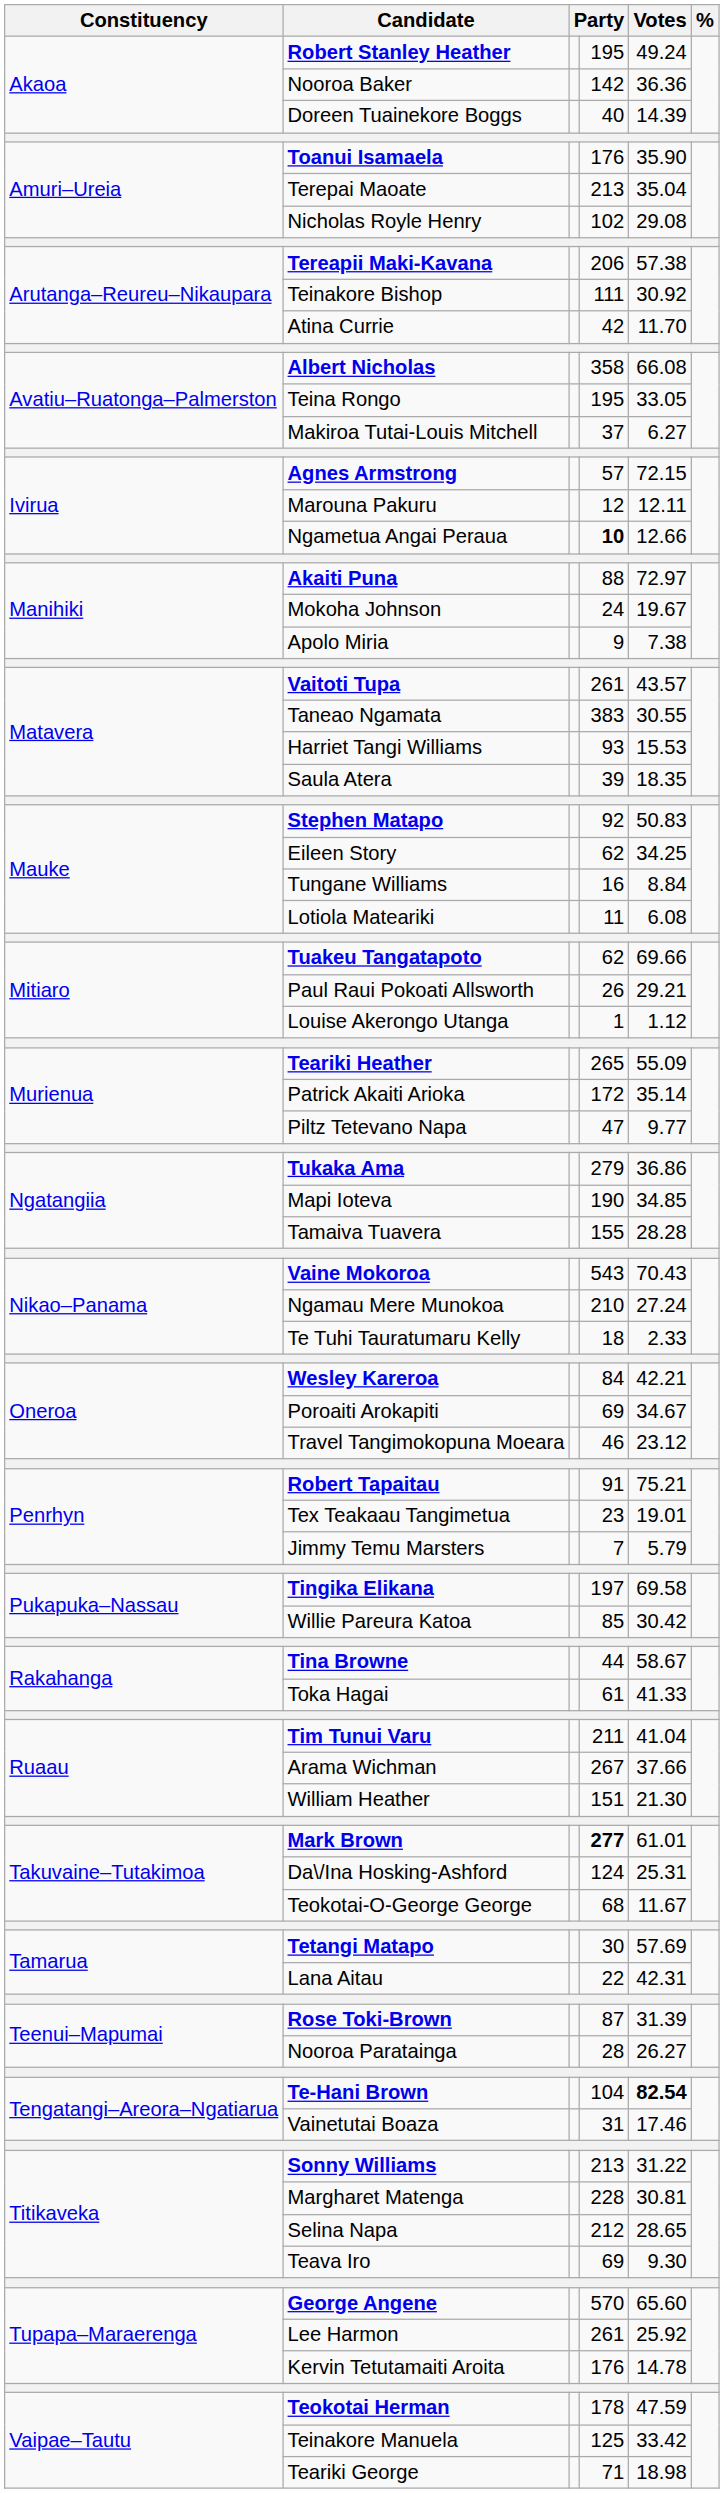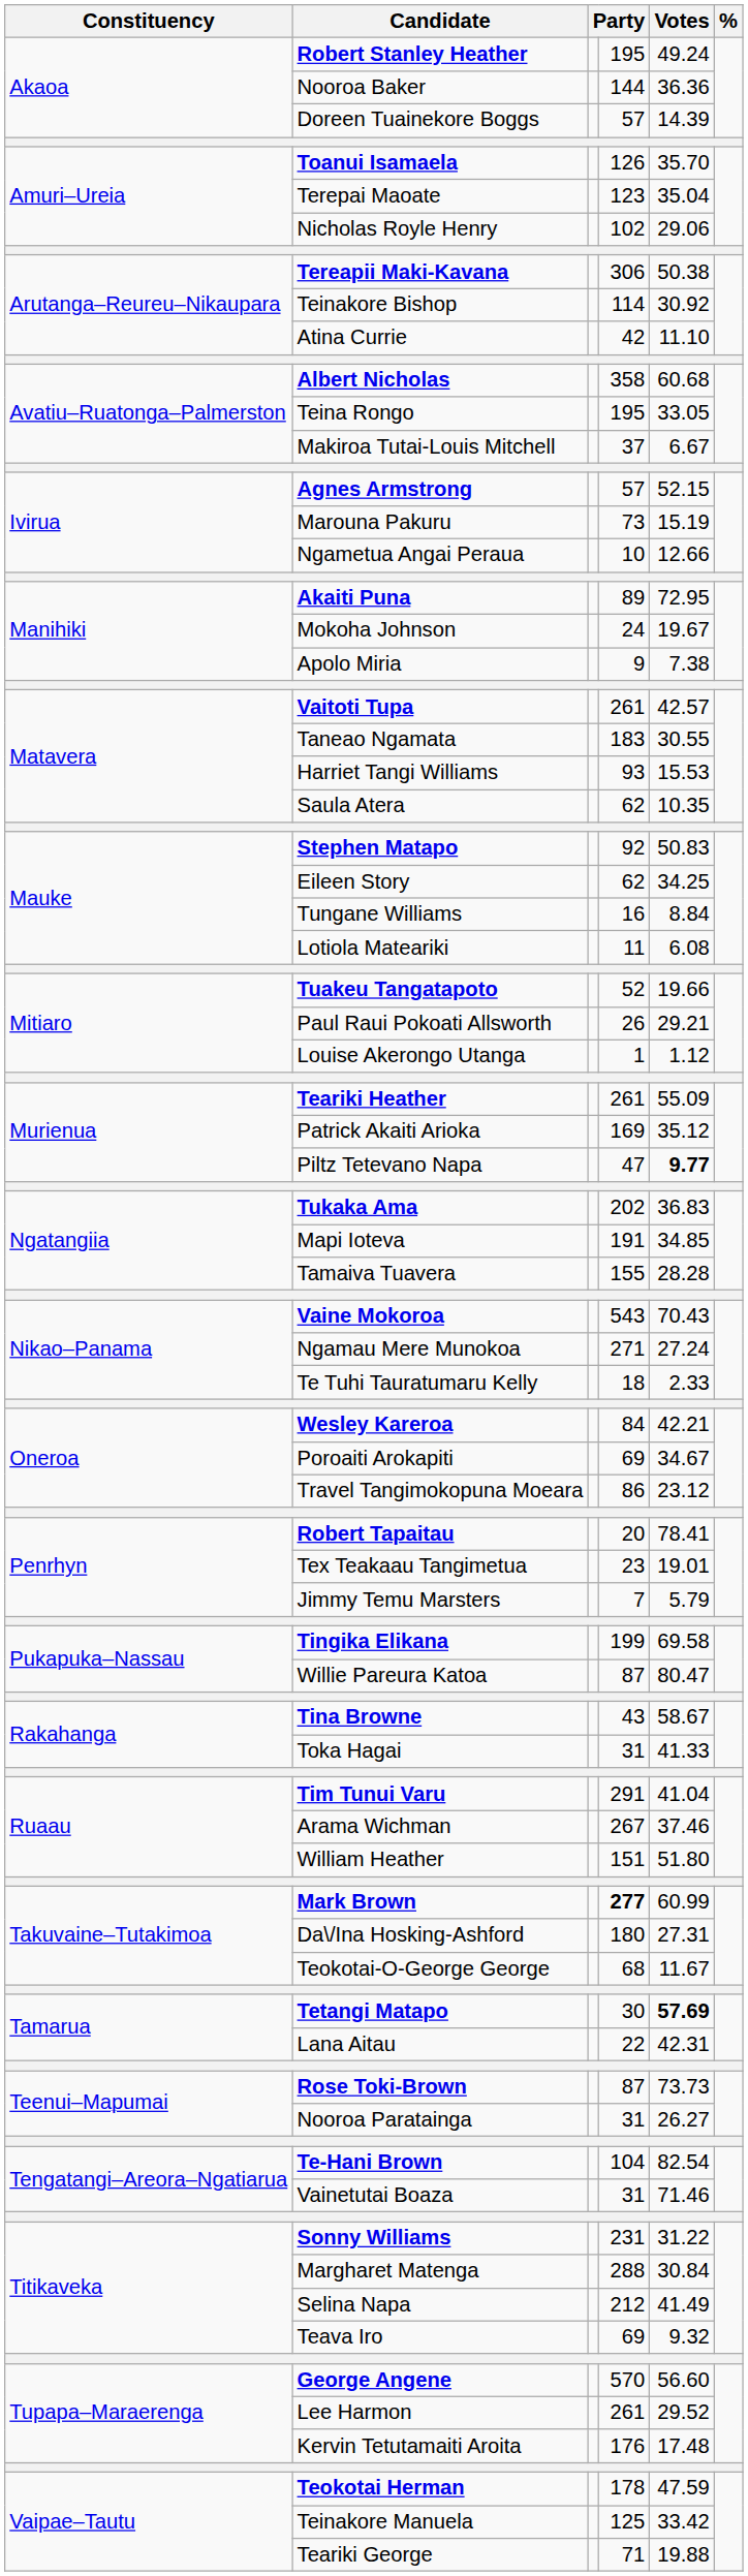Nooroa Baker | column 4: 142 -> 144
Doreen Tuainekore Boggs | column 4: 40 -> 57
Toanui Isamaela | column 4: 176 -> 126
Toanui Isamaela | Votes: 35.90 -> 35.70
Terepai Maoate | column 4: 213 -> 123
Nicholas Royle Henry | Votes: 29.08 -> 29.06
Tereapii Maki-Kavana | column 4: 206 -> 306
Tereapii Maki-Kavana | Votes: 57.38 -> 50.38
Teinakore Bishop | column 4: 111 -> 114
Atina Currie | Votes: 11.70 -> 11.10
Albert Nicholas | Votes: 66.08 -> 60.68
Makiroa Tutai-Louis Mitchell | Votes: 6.27 -> 6.67
Agnes Armstrong | Votes: 72.15 -> 52.15
Marouna Pakuru | column 4: 12 -> 73
Marouna Pakuru | Votes: 12.11 -> 15.19
Ngametua Angai Peraua | column 4: bold -> normal
Akaiti Puna | column 4: 88 -> 89
Akaiti Puna | Votes: 72.97 -> 72.95
Vaitoti Tupa | Votes: 43.57 -> 42.57
Taneao Ngamata | column 4: 383 -> 183
Saula Atera | column 4: 39 -> 62
Saula Atera | Votes: 18.35 -> 10.35
Tuakeu Tangatapoto | column 4: 62 -> 52
Tuakeu Tangatapoto | Votes: 69.66 -> 19.66
Teariki Heather | column 4: 265 -> 261
Patrick Akaiti Arioka | column 4: 172 -> 169
Patrick Akaiti Arioka | Votes: 35.14 -> 35.12
Piltz Tetevano Napa | Votes: normal -> bold
Tukaka Ama | column 4: 279 -> 202
Tukaka Ama | Votes: 36.86 -> 36.83
Mapi Ioteva | column 4: 190 -> 191
Ngamau Mere Munokoa | column 4: 210 -> 271
Travel Tangimokopuna Moeara | column 4: 46 -> 86
Robert Tapaitau | column 4: 91 -> 20
Robert Tapaitau | Votes: 75.21 -> 78.41
Tingika Elikana | column 4: 197 -> 199
Willie Pareura Katoa | column 4: 85 -> 87
Willie Pareura Katoa | Votes: 30.42 -> 80.47
Tina Browne | column 4: 44 -> 43
Toka Hagai | column 4: 61 -> 31
Tim Tunui Varu | column 4: 211 -> 291
Arama Wichman | Votes: 37.66 -> 37.46
William Heather | Votes: 21.30 -> 51.80
Mark Brown | Votes: 61.01 -> 60.99
Da\/Ina Hosking-Ashford | column 4: 124 -> 180
Da\/Ina Hosking-Ashford | Votes: 25.31 -> 27.31
Tetangi Matapo | Votes: normal -> bold
Rose Toki-Brown | Votes: 31.39 -> 73.73
Nooroa Paratainga | column 4: 28 -> 31
Te-Hani Brown | Votes: bold -> normal
Vainetutai Boaza | Votes: 17.46 -> 71.46
Sonny Williams | column 4: 213 -> 231
Margharet Matenga | column 4: 228 -> 288
Margharet Matenga | Votes: 30.81 -> 30.84
Selina Napa | Votes: 28.65 -> 41.49
Teava Iro | Votes: 9.30 -> 9.32
George Angene | Votes: 65.60 -> 56.60
Lee Harmon | Votes: 25.92 -> 29.52
Kervin Tetutamaiti Aroita | Votes: 14.78 -> 17.48
Teariki George | Votes: 18.98 -> 19.88
